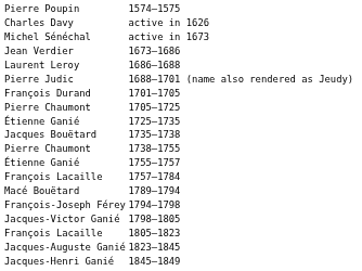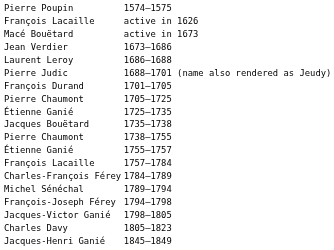active in 1626 | column 1: Charles Davy -> François Lacaille
active in 1673 | column 1: Michel Sénéchal -> Macé Bouëtard
+ row: Charles-François Férey | 1784–1789
1789–1794 | column 1: Macé Bouëtard -> Michel Sénéchal
1805–1823 | column 1: François Lacaille -> Charles Davy
- row: Jacques-Auguste Ganié | 1823–1845
